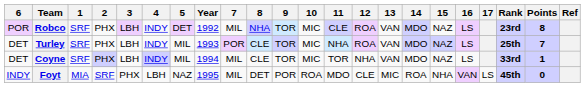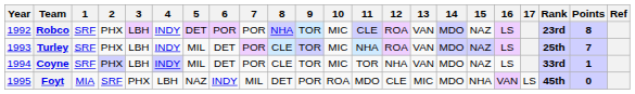columns swapped: Year <-> 6
Robco | 7: MIL -> POR
Coyne | 7: MIL -> POR
Foyt | 14: ROA -> MDO
